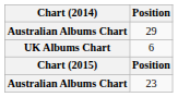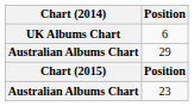rows swapped: 29 <-> 6
